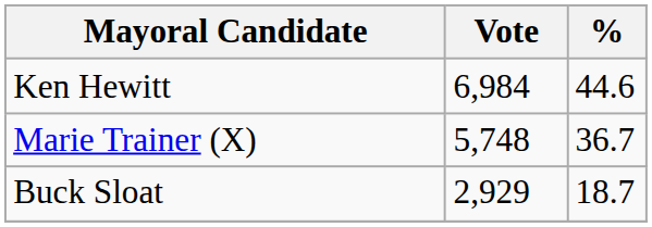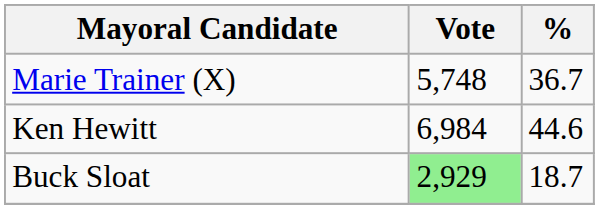rows swapped: Ken Hewitt <-> Marie Trainer (X)
Buck Sloat | Vote: no background -> lightgreen background
